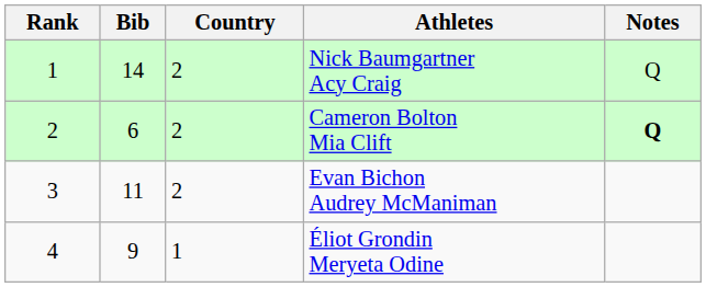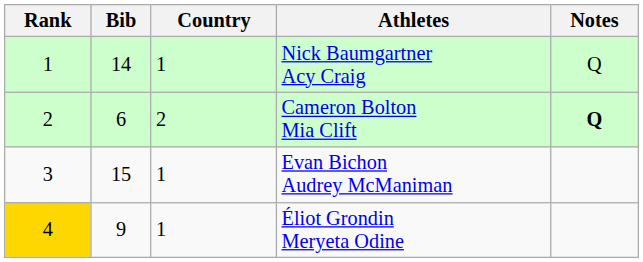Nick Baumgartner Acy Craig | Country: 2 -> 1
Evan Bichon Audrey McManiman | Bib: 11 -> 15
Evan Bichon Audrey McManiman | Country: 2 -> 1
Éliot Grondin Meryeta Odine | Rank: no background -> gold background
